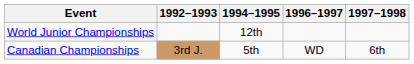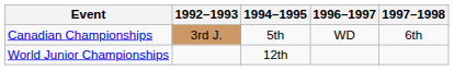rows swapped: World Junior Championships <-> Canadian Championships
